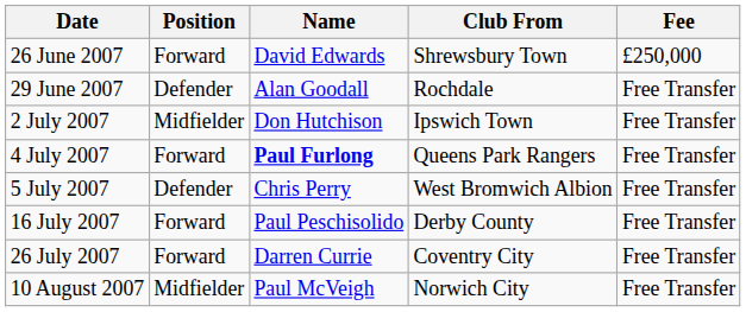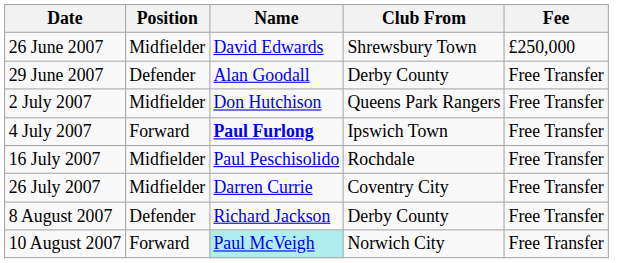26 June 2007 | Position: Forward -> Midfielder
29 June 2007 | Club From: Rochdale -> Derby County
2 July 2007 | Club From: Ipswich Town -> Queens Park Rangers
4 July 2007 | Club From: Queens Park Rangers -> Ipswich Town
- row: 5 July 2007 | Defender | Chris Perry | West Bromwich Albion | Free Transfer
16 July 2007 | Position: Forward -> Midfielder
16 July 2007 | Club From: Derby County -> Rochdale
26 July 2007 | Position: Forward -> Midfielder
+ row: 8 August 2007 | Defender | Richard Jackson | Derby County | Free Transfer
10 August 2007 | Position: Midfielder -> Forward
10 August 2007 | Name: no background -> paleturquoise background
